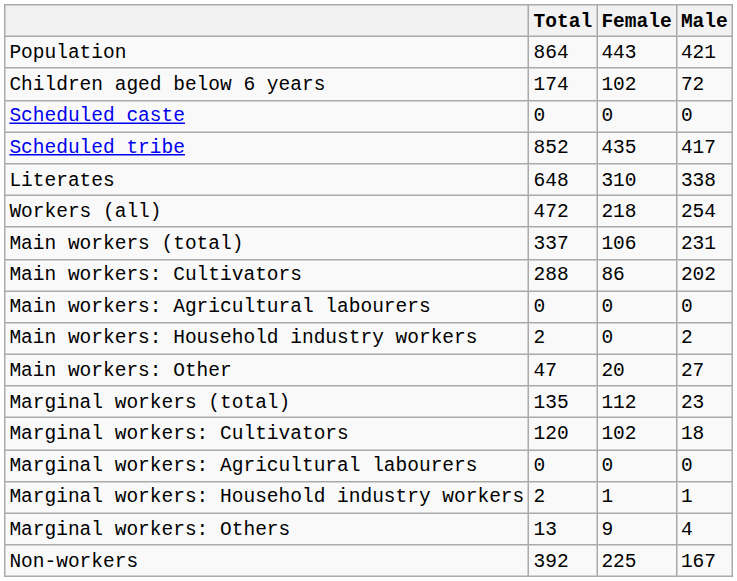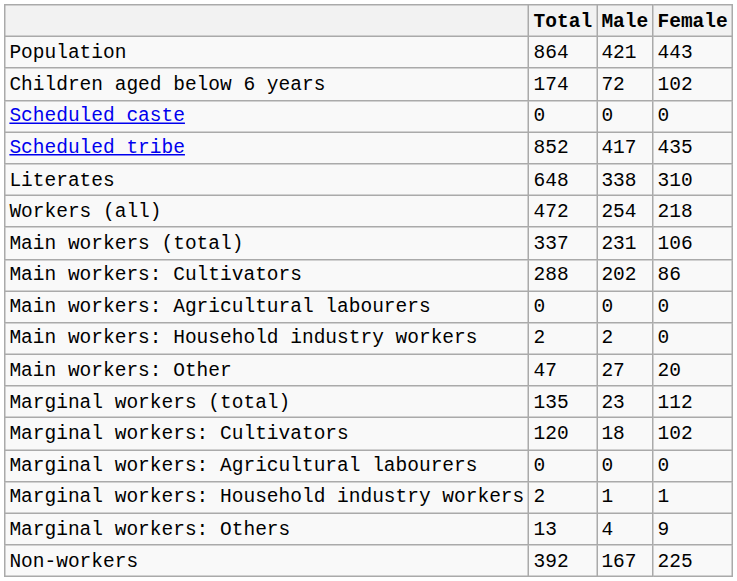columns swapped: Male <-> Female
